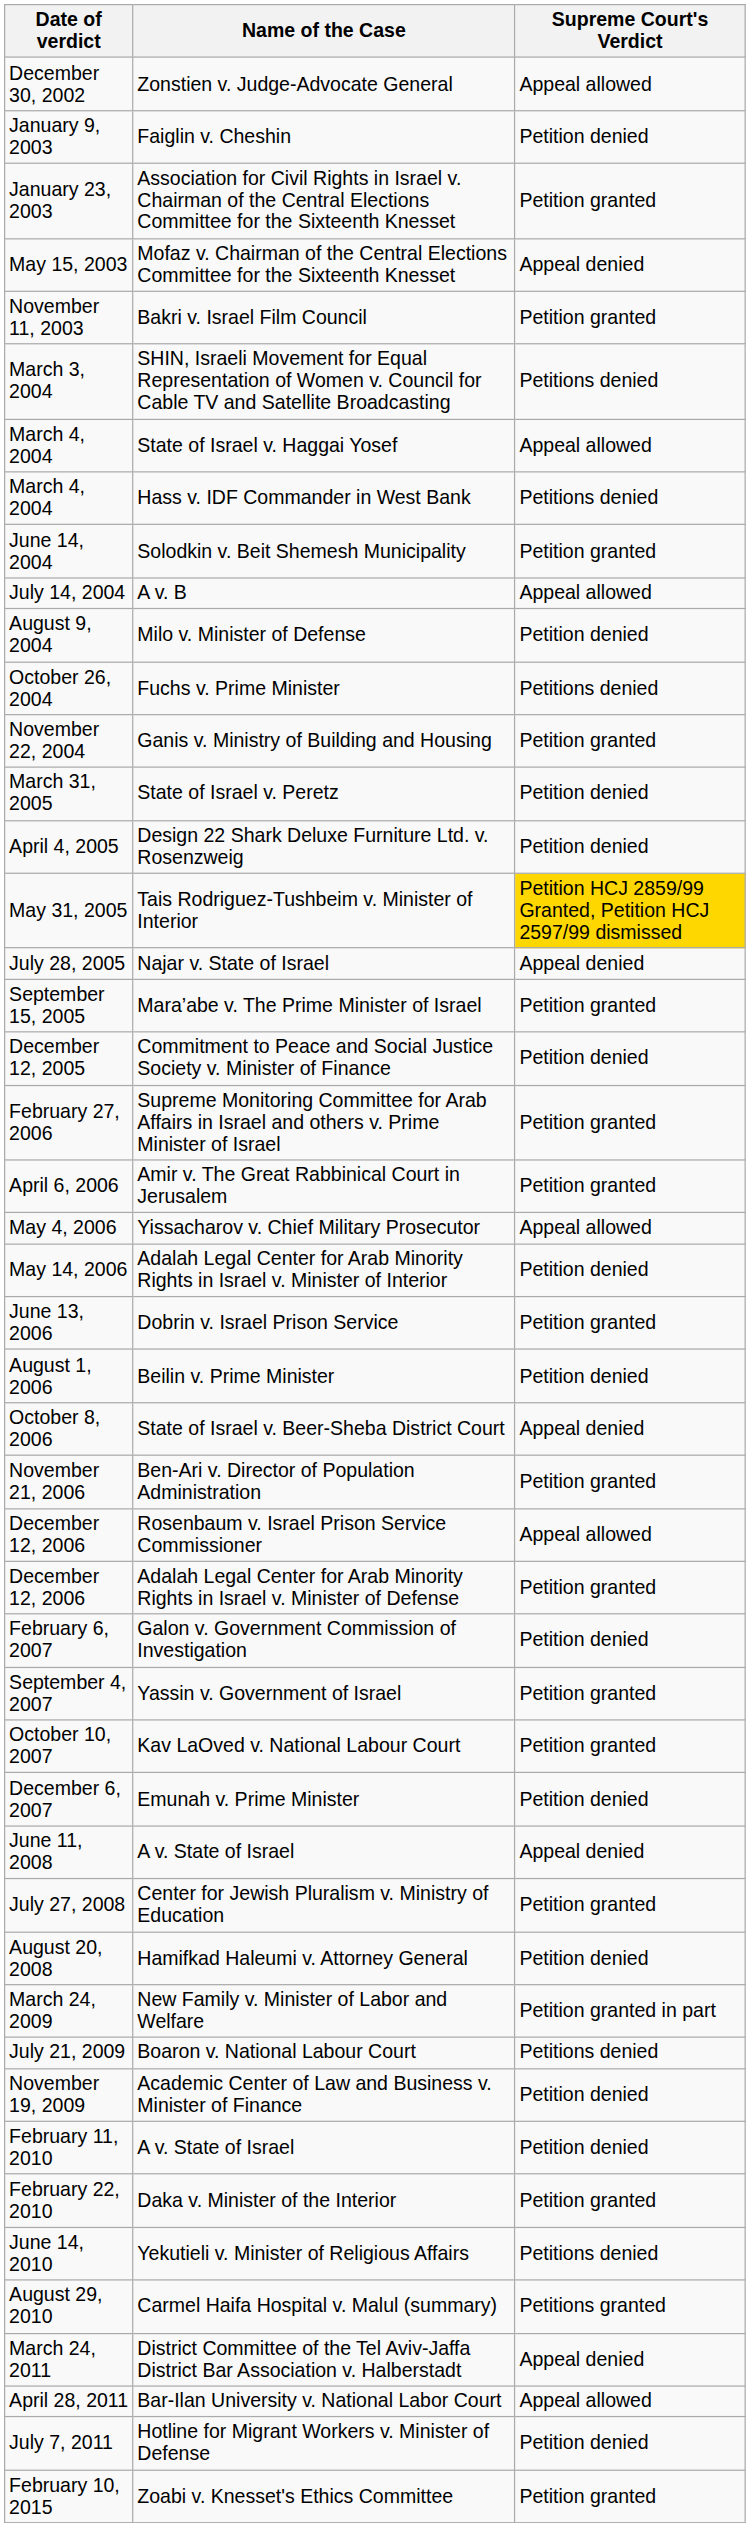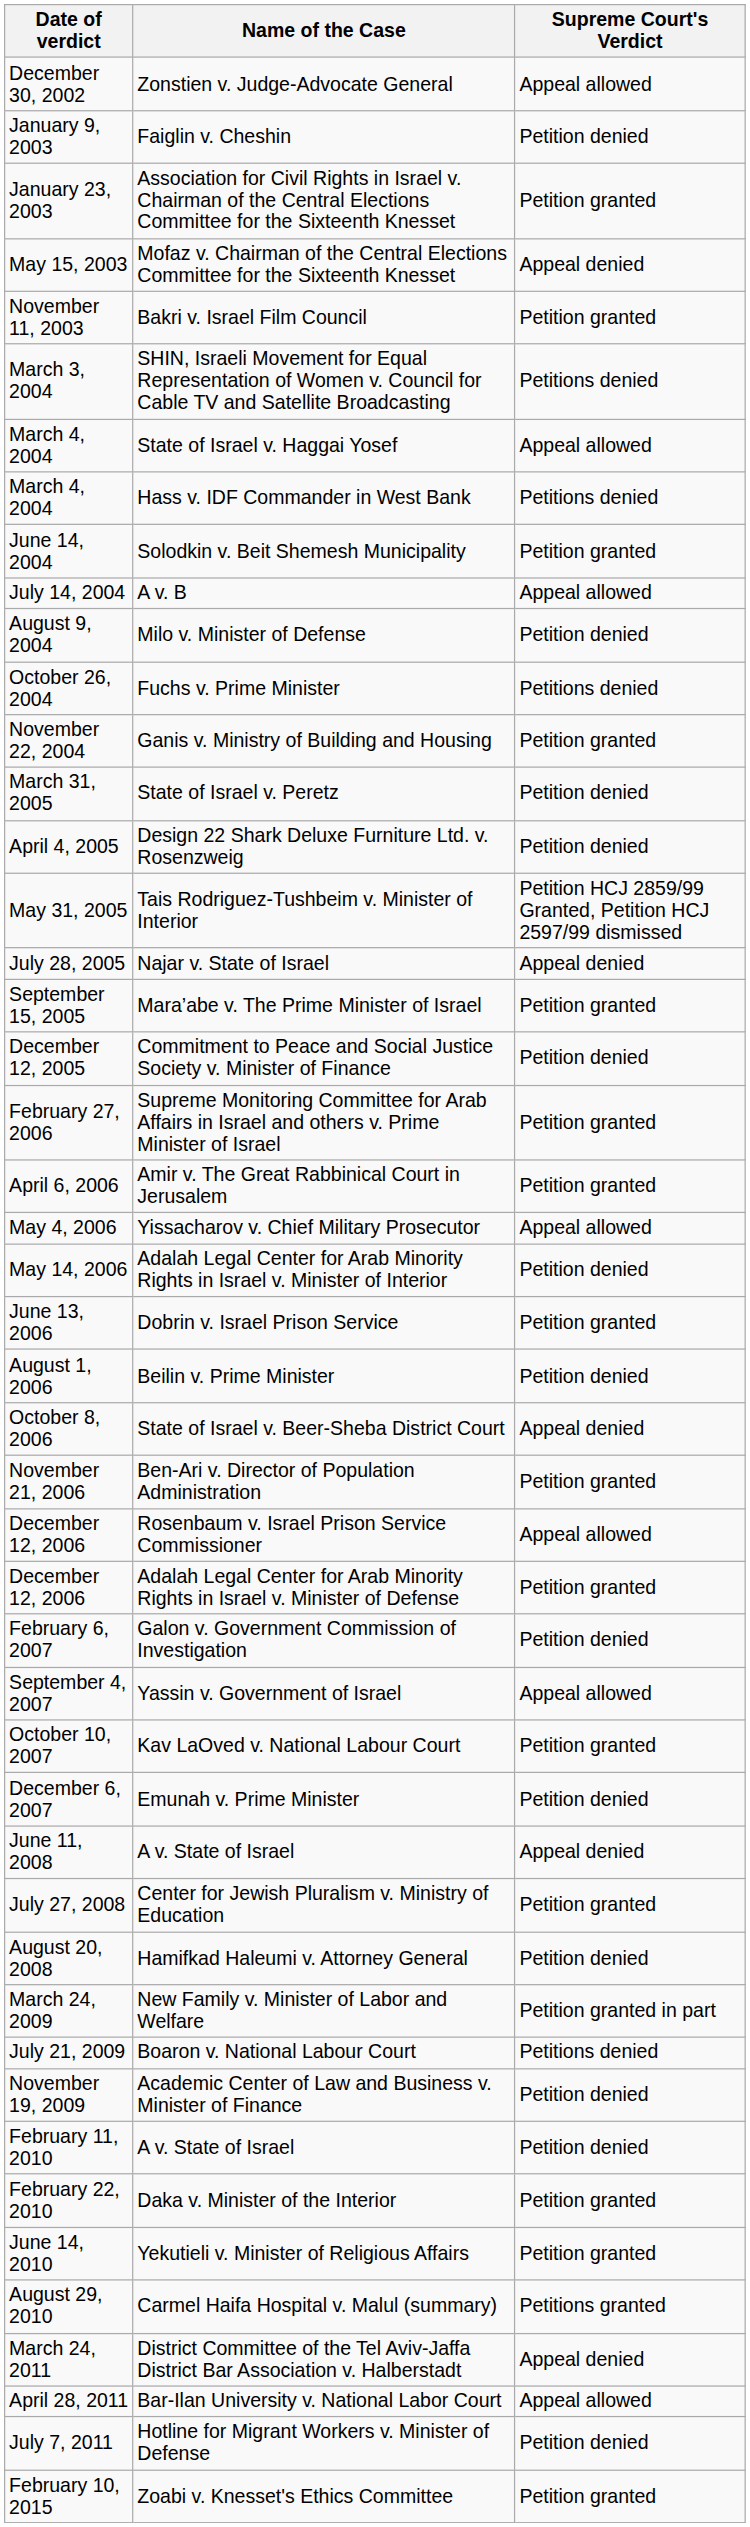Tais Rodriguez-Tushbeim v. Minister of Interior | Supreme Court's Verdict: gold background -> no background
Yassin v. Government of Israel | Supreme Court's Verdict: Petition granted -> Appeal allowed
Yekutieli v. Minister of Religious Affairs | Supreme Court's Verdict: Petitions denied -> Petition granted
